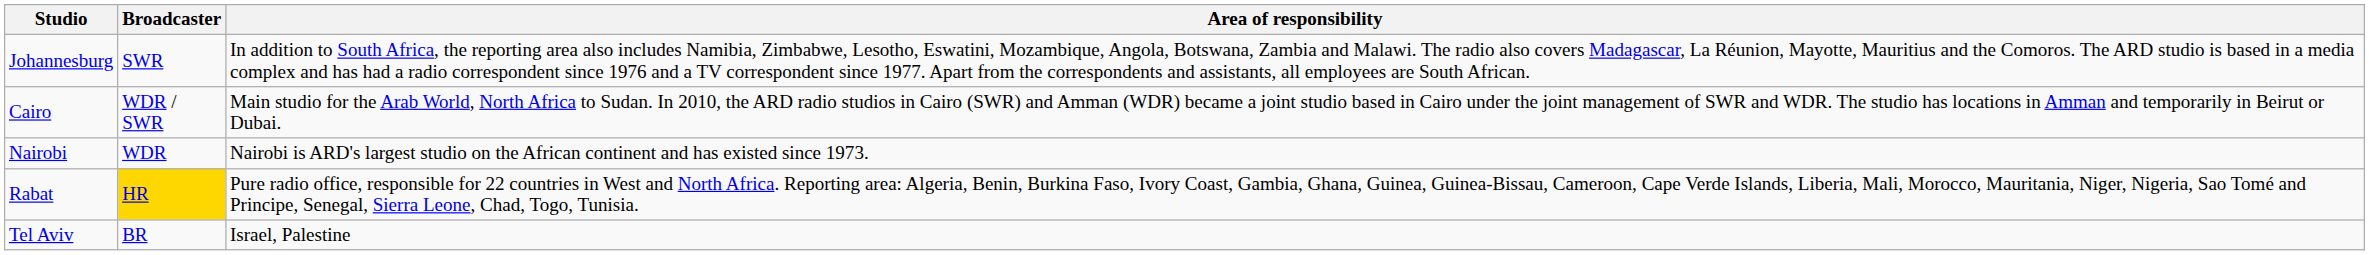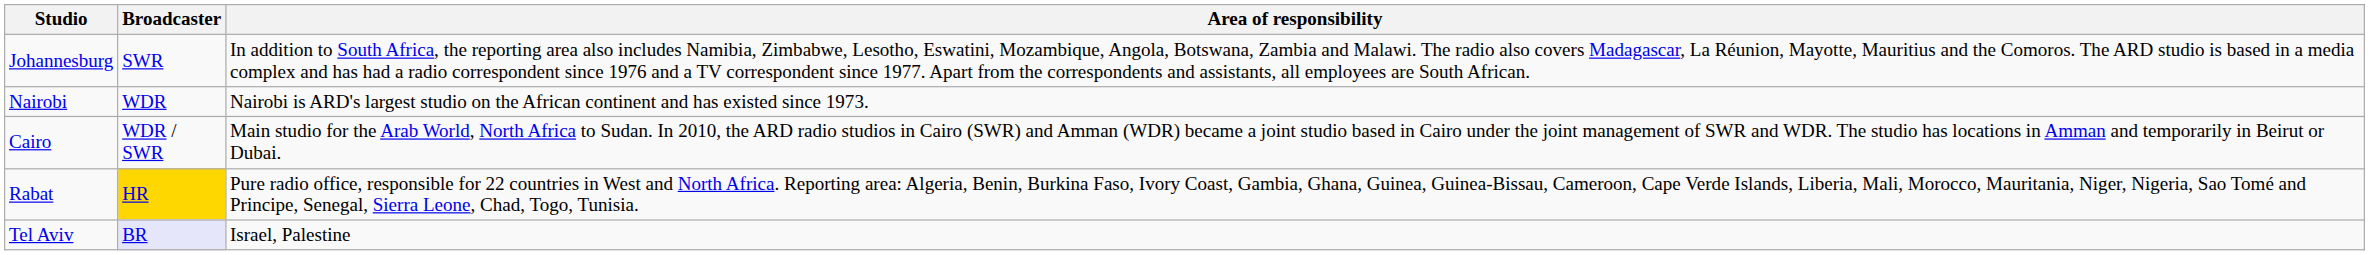rows swapped: Cairo <-> Nairobi
Tel Aviv | Broadcaster: no background -> lavender background
